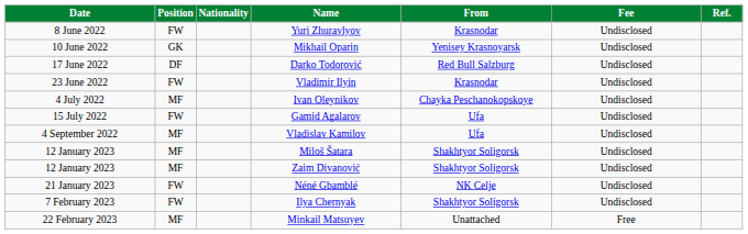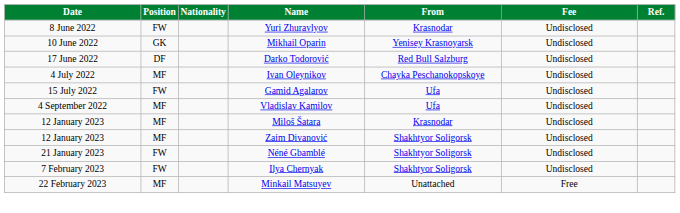- row: 23 June 2022 | FW | Vladimir Ilyin | Krasnodar | Undisclosed
Miloš Šatara | From: Shakhtyor Soligorsk -> Krasnodar
Néné Gbamblé | From: NK Celje -> Shakhtyor Soligorsk
